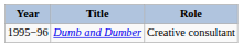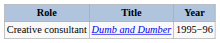columns swapped: Year <-> Role
